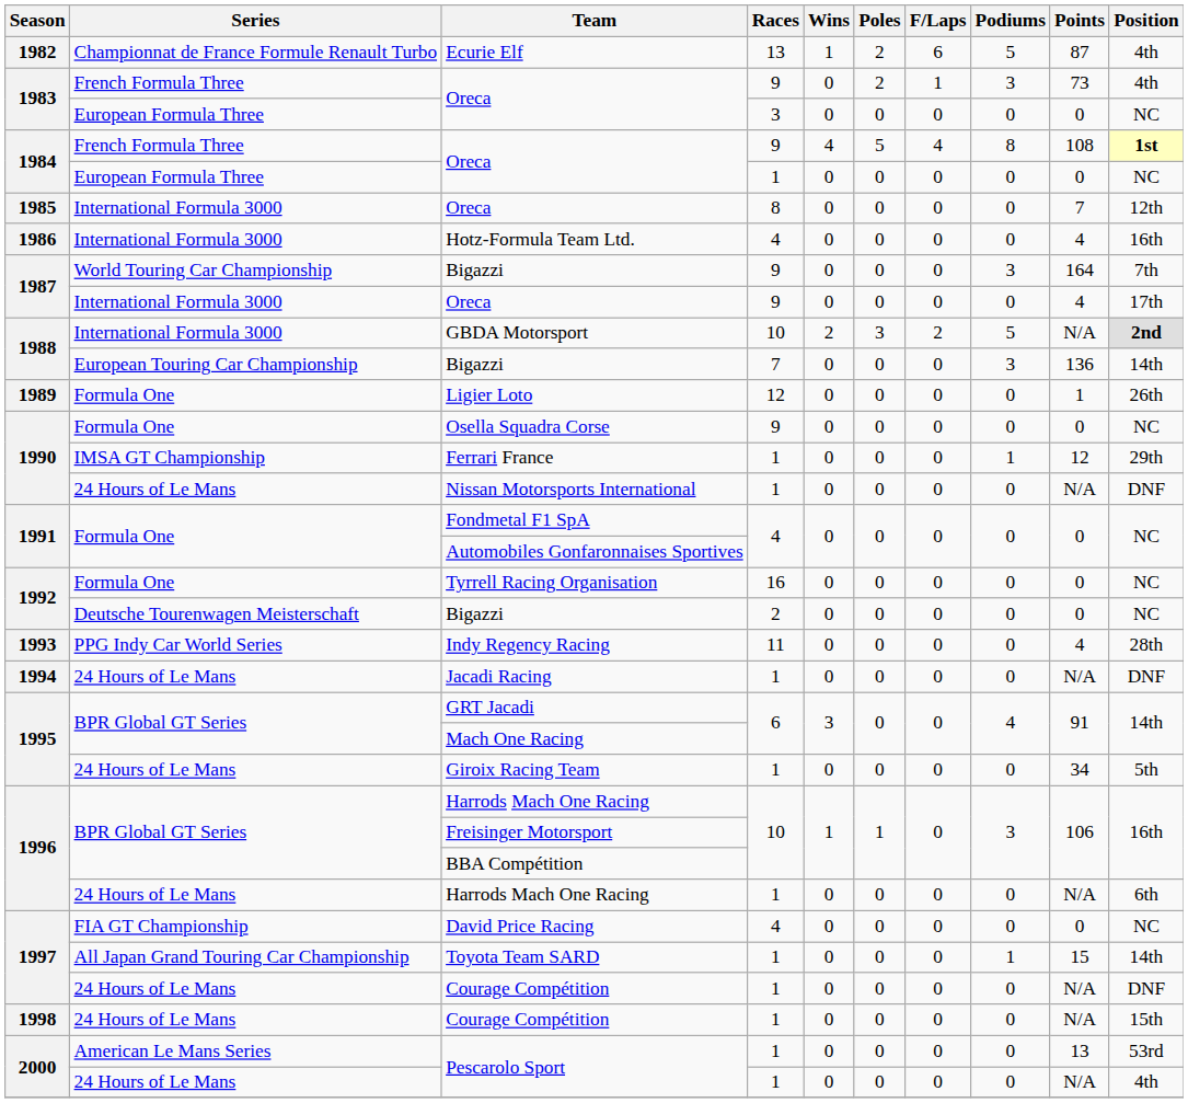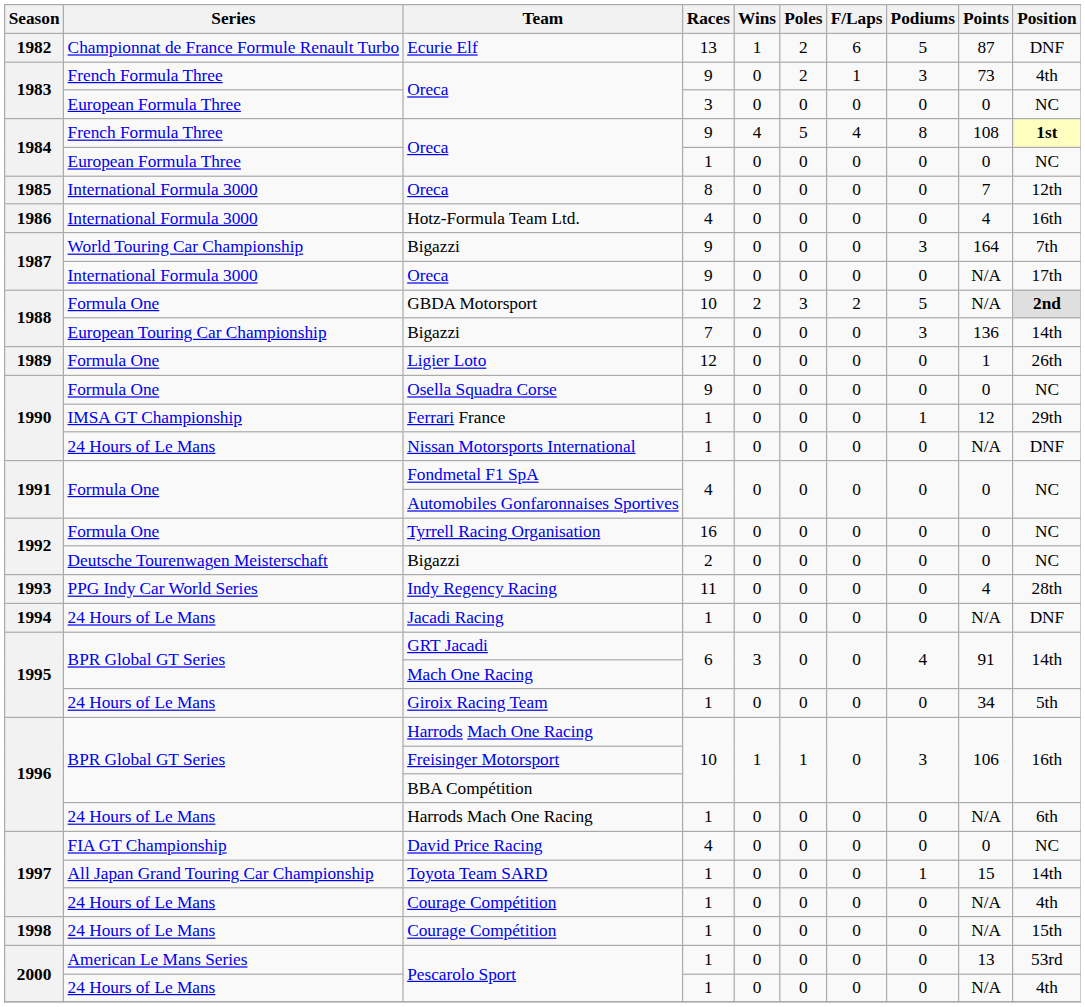Ecurie Elf | Position: 4th -> DNF
1987 / Oreca | Points: 4 -> N/A
GBDA Motorsport | Series: International Formula 3000 -> Formula One
1997 / Courage Compétition | Position: DNF -> 4th
